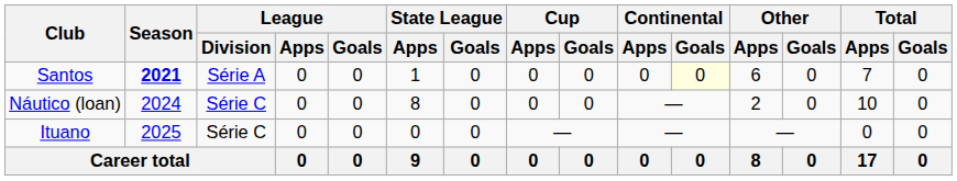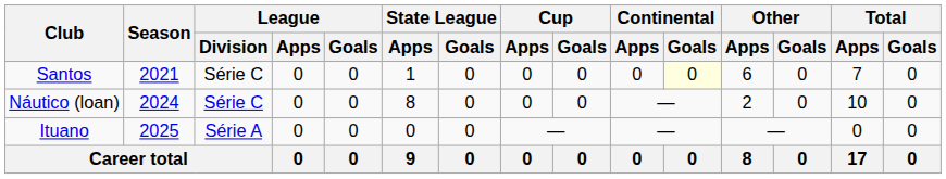Santos | Season: bold -> normal
Santos | League / Division: Série A -> Série C
Ituano | League / Division: Série C -> Série A
